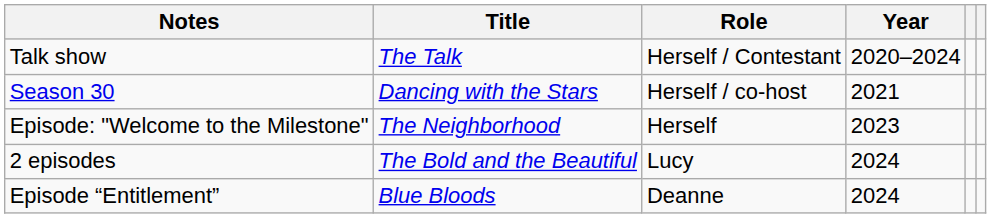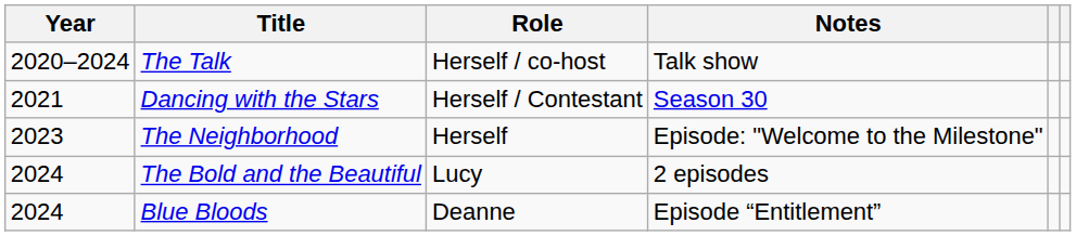columns swapped: Year <-> Notes
The Talk | Role: Herself / Contestant -> Herself / co-host
Dancing with the Stars | Role: Herself / co-host -> Herself / Contestant
